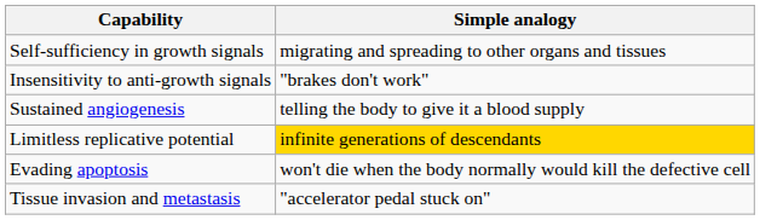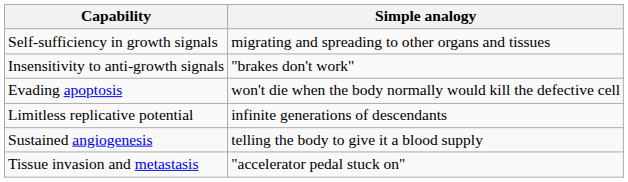rows swapped: Evading apoptosis <-> Sustained angiogenesis
Limitless replicative potential | Simple analogy: gold background -> no background
